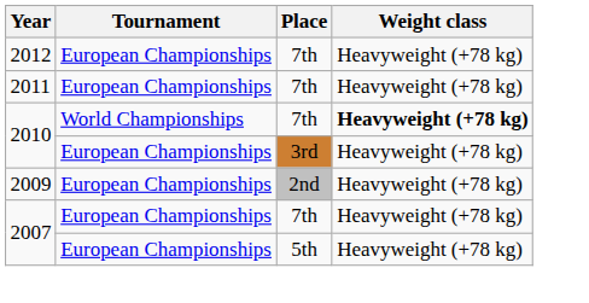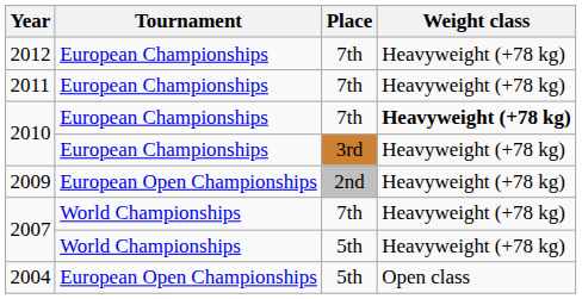2010 / 7th | Tournament: World Championships -> European Championships
2009 | Tournament: European Championships -> European Open Championships
2007 / 7th | Tournament: European Championships -> World Championships
2007 / 5th | Tournament: European Championships -> World Championships
+ row: 2004 | European Open Championships | 5th | Open class
